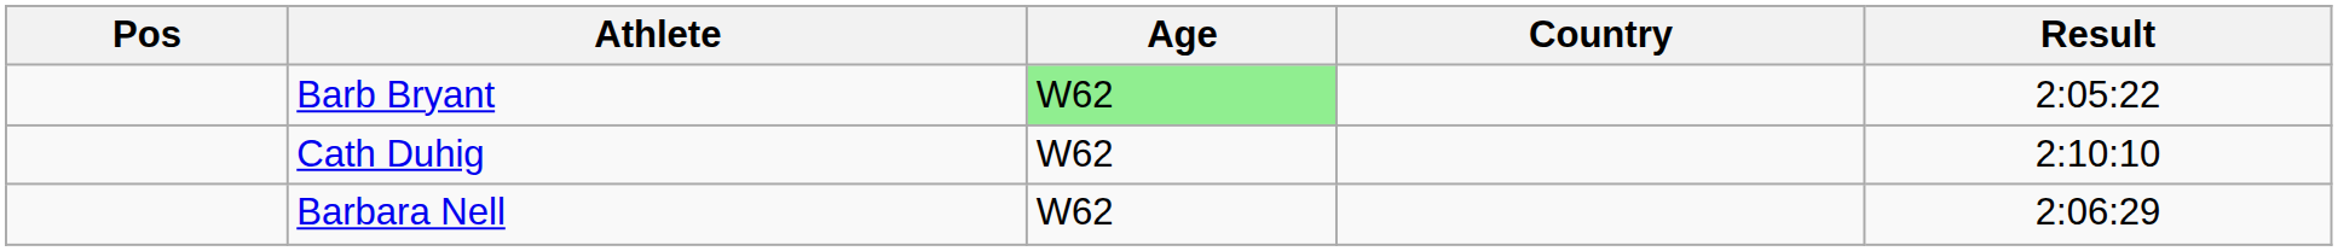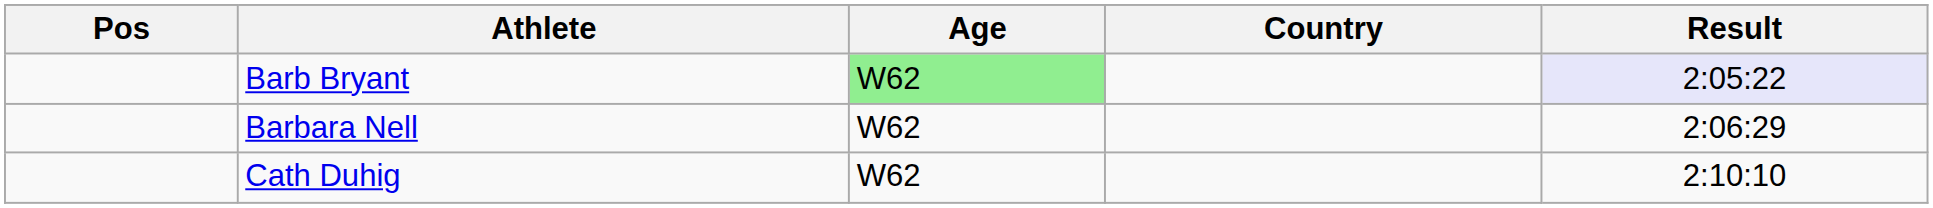Barb Bryant | Result: no background -> lavender background
rows swapped: Barbara Nell <-> Cath Duhig
